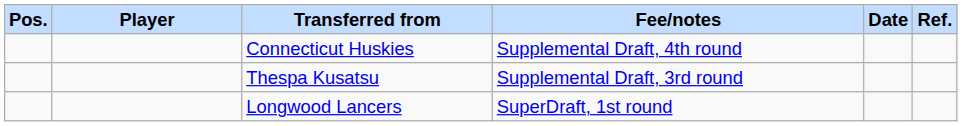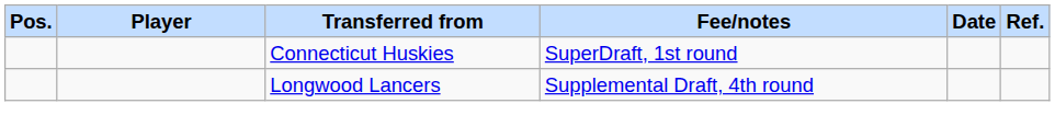Connecticut Huskies | Fee/notes: Supplemental Draft, 4th round -> SuperDraft, 1st round
- row: Thespa Kusatsu | Supplemental Draft, 3rd round
Longwood Lancers | Fee/notes: SuperDraft, 1st round -> Supplemental Draft, 4th round
